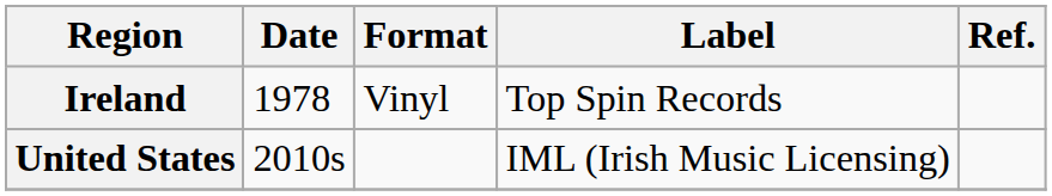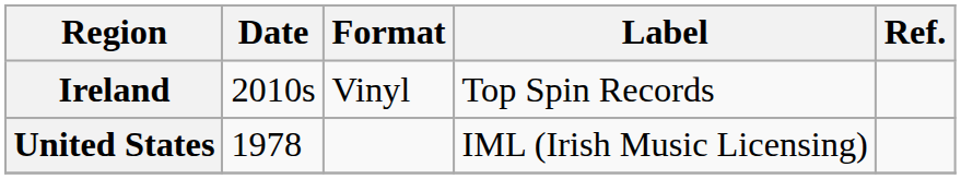Ireland | Date: 1978 -> 2010s
United States | Date: 2010s -> 1978
